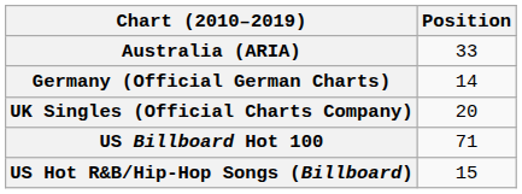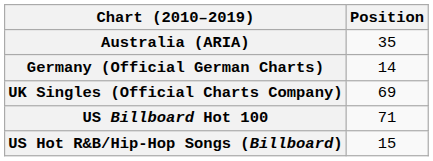Australia (ARIA) | Position: 33 -> 35
UK Singles (Official Charts Company) | Position: 20 -> 69
